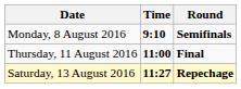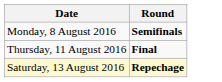- column: Time | 9:10 | 11:00 | 11:27
